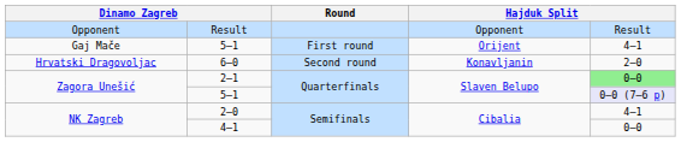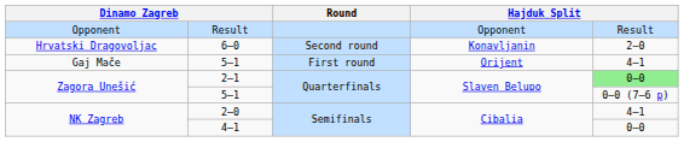rows swapped: Gaj Mače / 5–1 <-> 6–0
Zagora Unešić / 5–1 | column 5: lavender background -> no background
